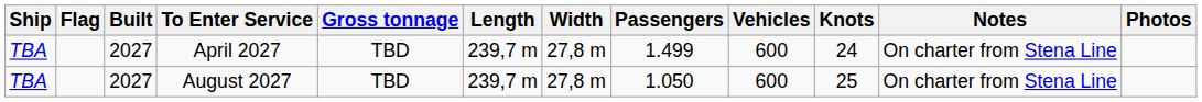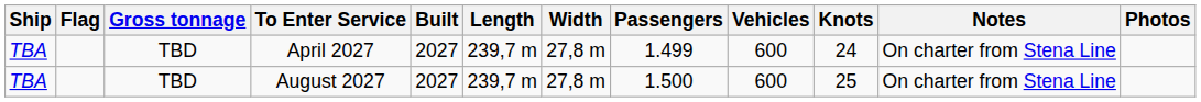columns swapped: Built <-> Gross tonnage
August 2027 | Passengers: 1.050 -> 1.500
